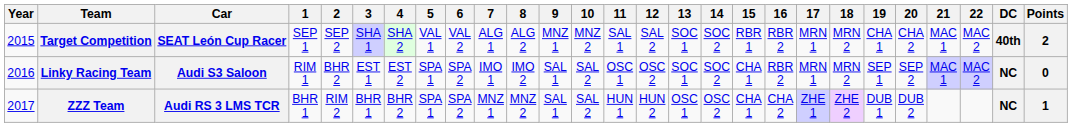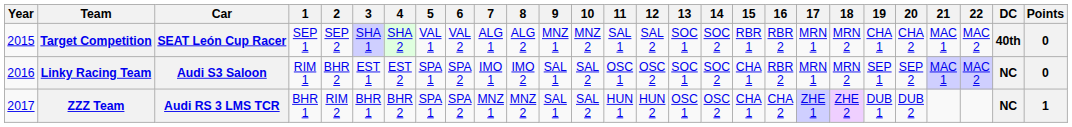Target Competition | Points: 2 -> 0
